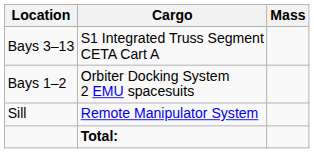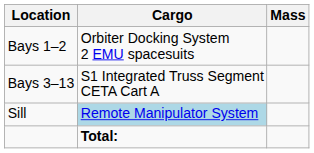rows swapped: Bays 1–2 <-> Bays 3–13
Sill | Cargo: no background -> lightblue background
